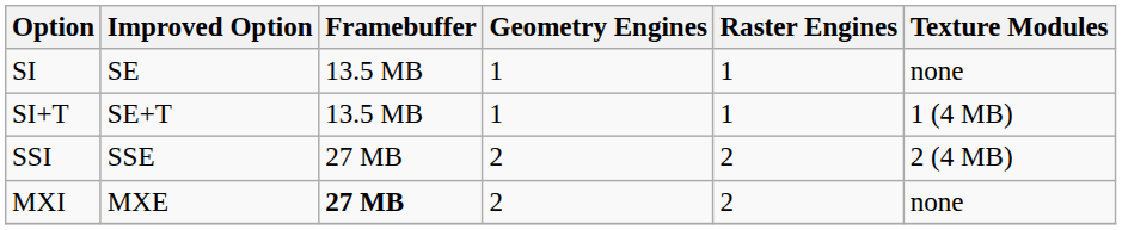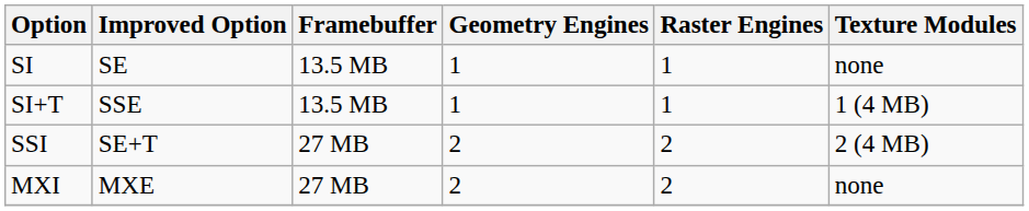SI+T | Improved Option: SE+T -> SSE
SSI | Improved Option: SSE -> SE+T
MXI | Framebuffer: bold -> normal
